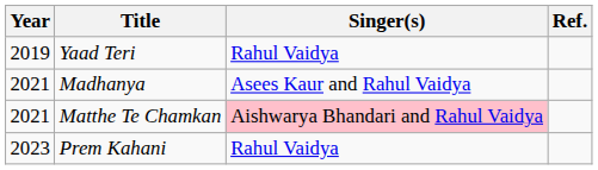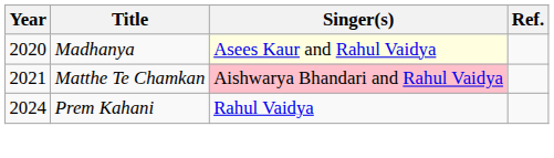- row: 2019 | Yaad Teri | Rahul Vaidya
Madhanya | Year: 2021 -> 2020
Madhanya | Singer(s): no background -> lightyellow background
Prem Kahani | Year: 2023 -> 2024
